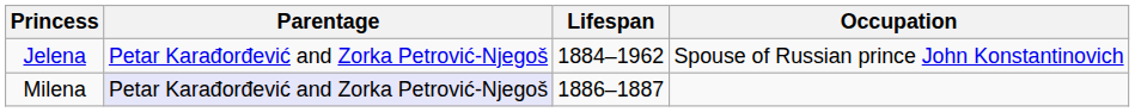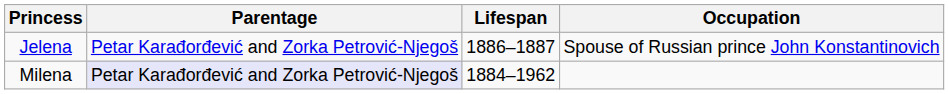Jelena | Lifespan: 1884–1962 -> 1886–1887
Milena | Lifespan: 1886–1887 -> 1884–1962
